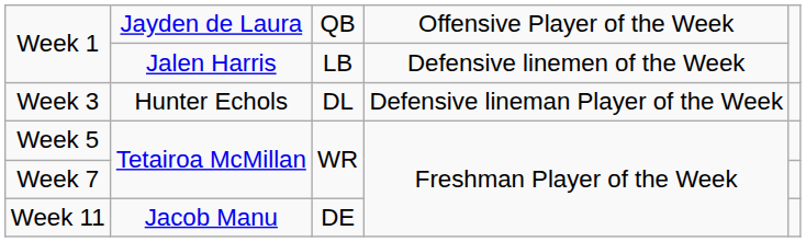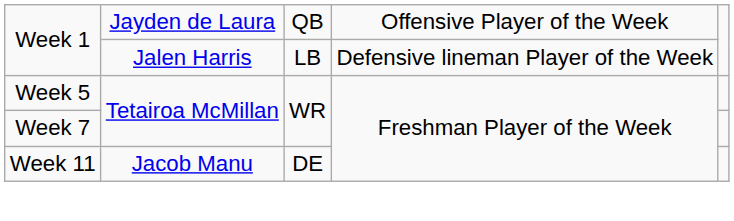Week 1 / Jalen Harris | column 4: Defensive linemen of the Week -> Defensive lineman Player of the Week
- row: Week 3 | Hunter Echols | DL | Defensive lineman Player of the Week
